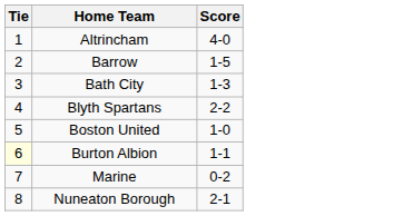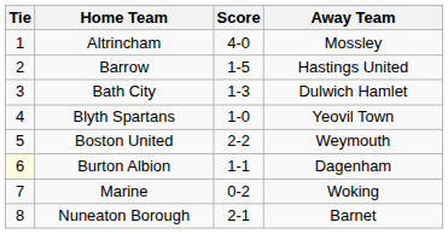+ column: Away Team | Mossley | Hastings United | Dulwich Hamlet | Yeovil Town | Weymouth | Dagenham | Woking | Barnet
Blyth Spartans | Score: 2-2 -> 1-0
Boston United | Score: 1-0 -> 2-2
